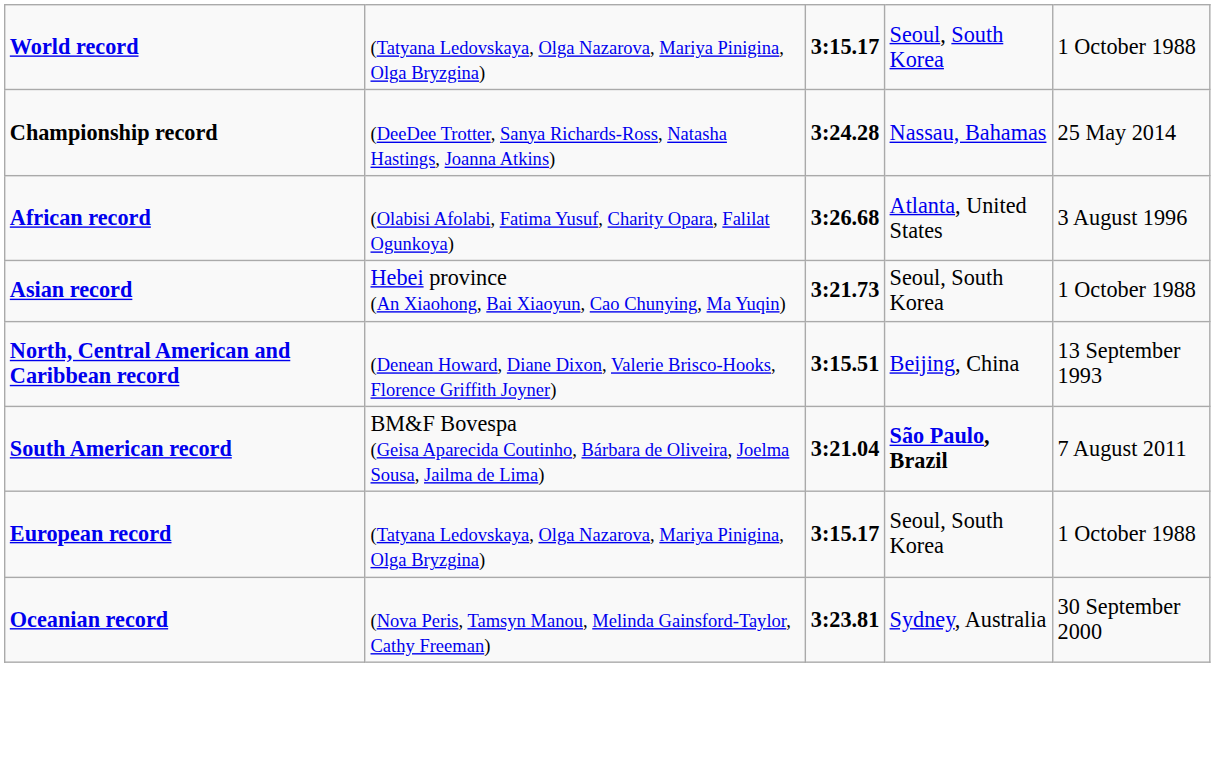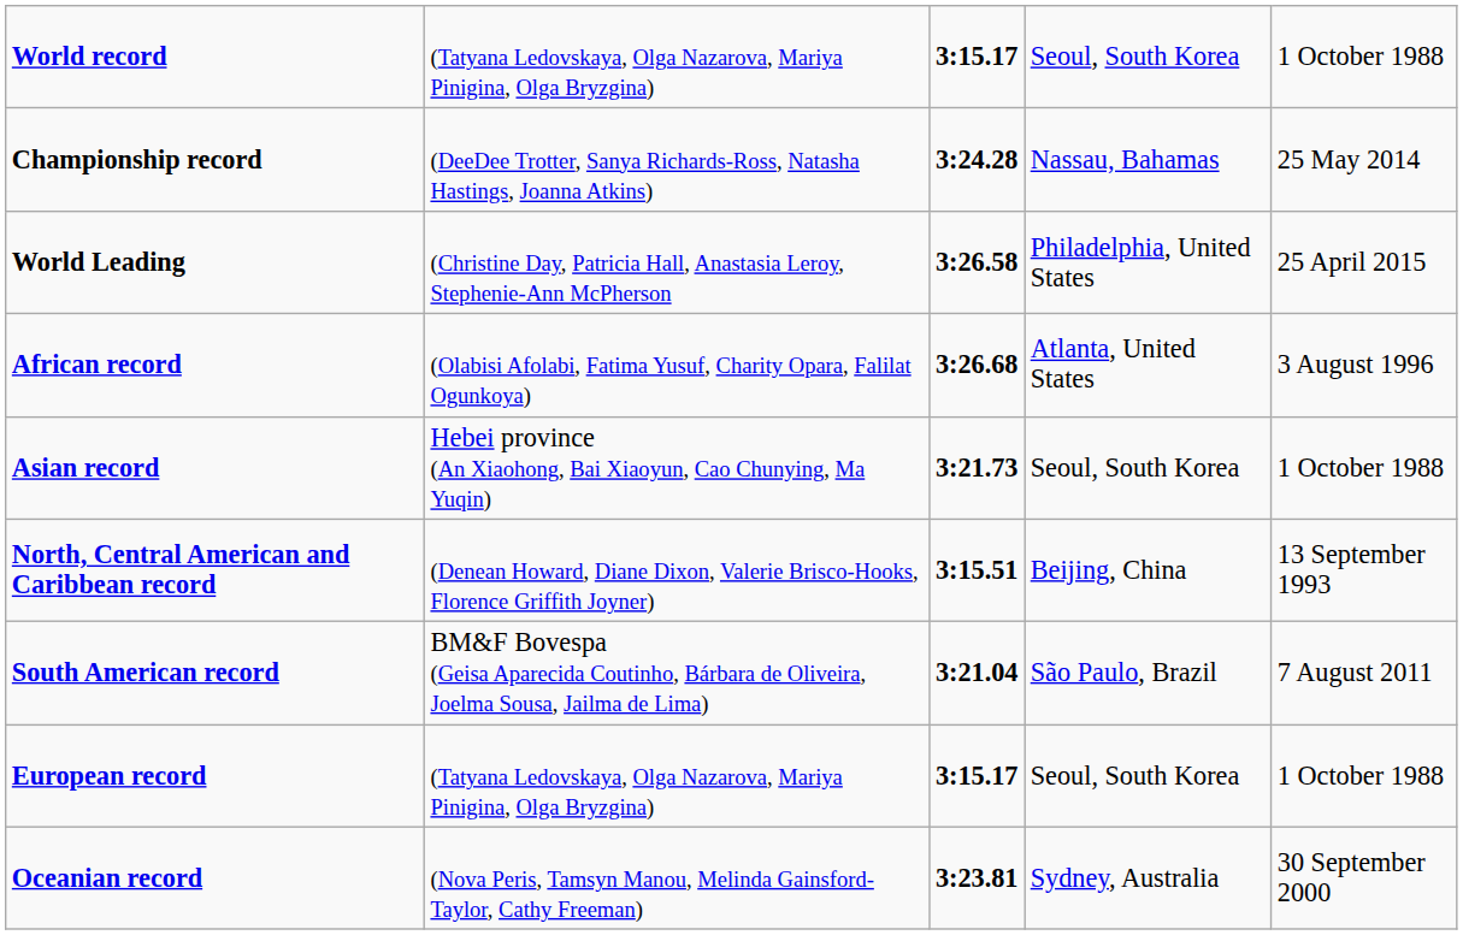+ row: World Leading | (Christine Day, Patricia Hall, Anastasia Leroy, Stephenie-Ann McPherson | 3:26.58 | Philadelphia, United States | 25 April 2015
South American record | column 4: bold -> normal
